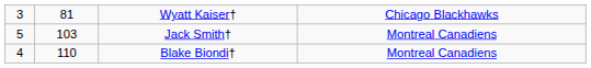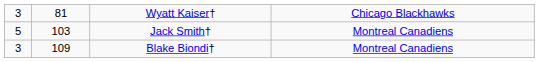Blake Biondi† | column 1: 4 -> 3
Blake Biondi† | column 2: 110 -> 109
